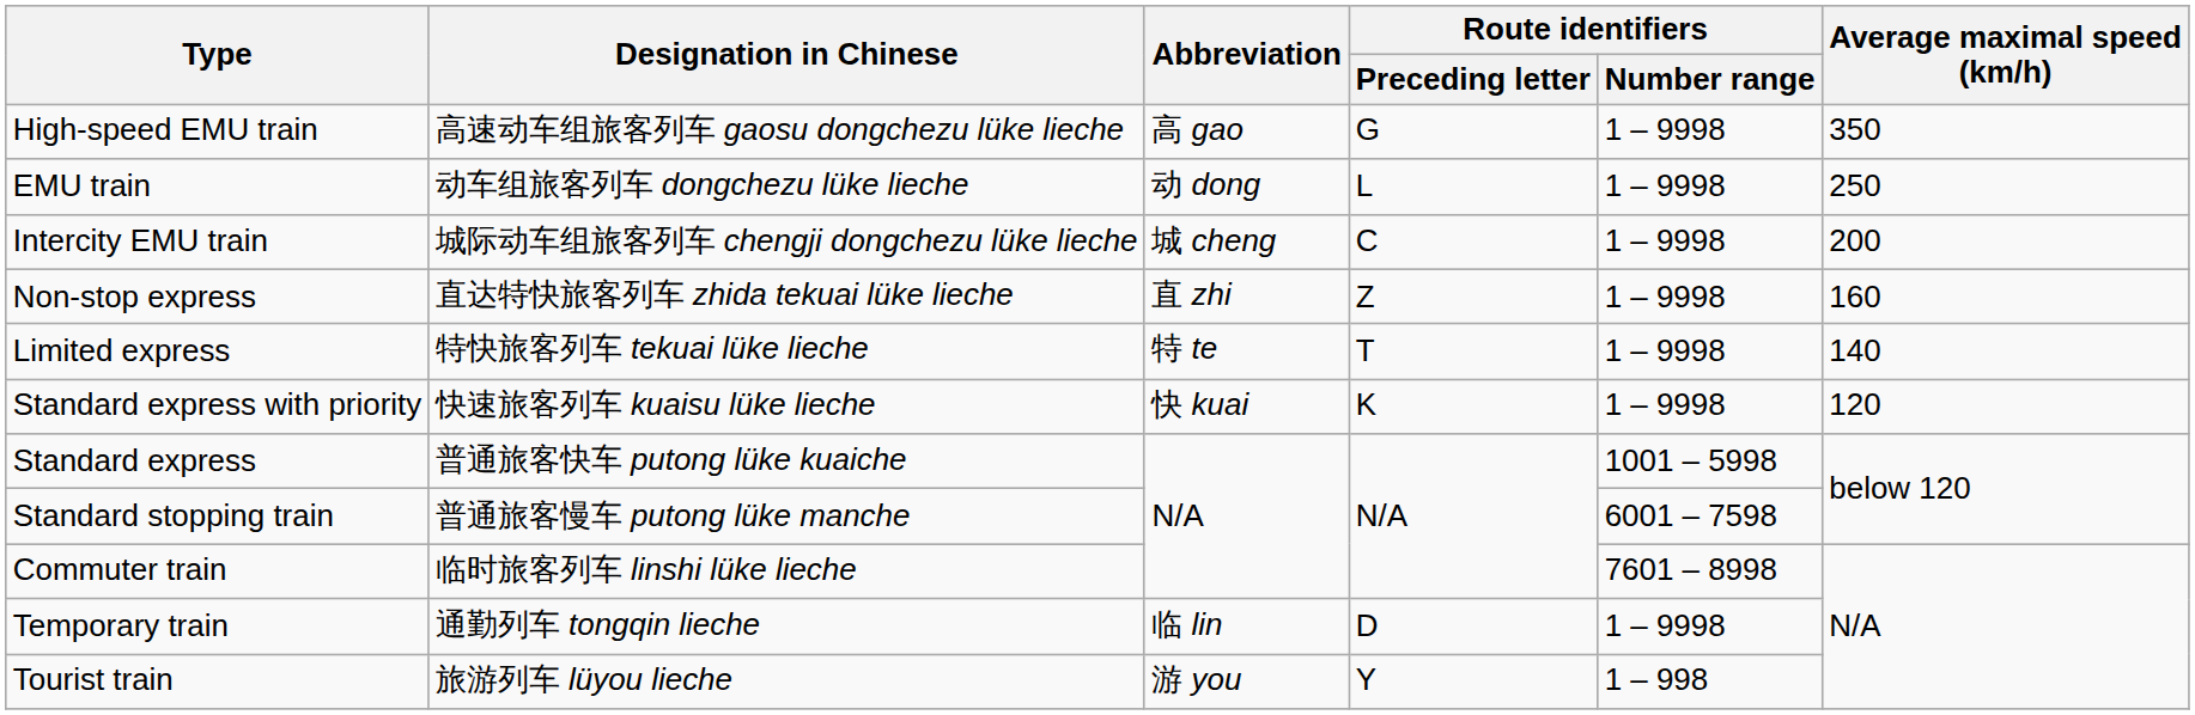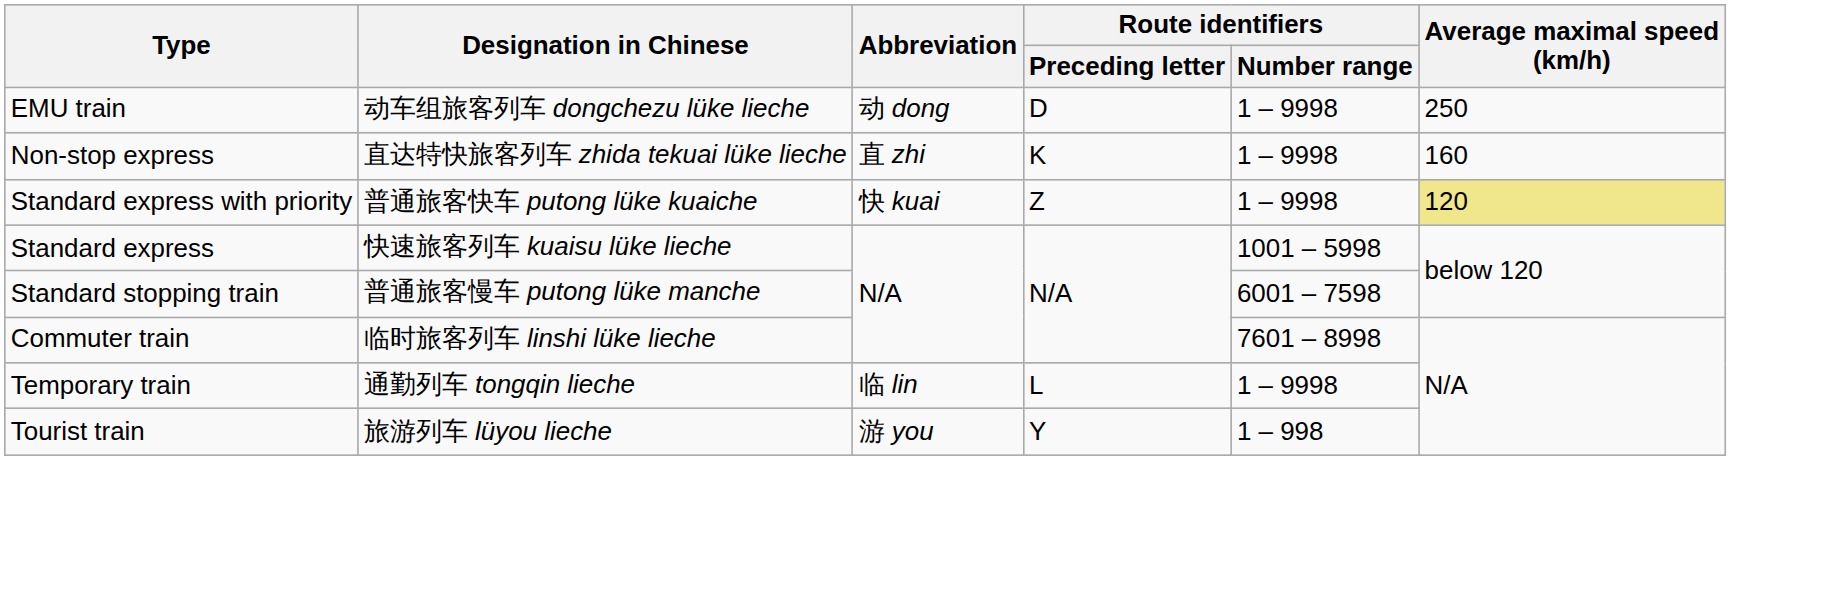- row: High-speed EMU train | 高速动车组旅客列车 gaosu dongchezu lüke lieche | 高 gao | G | 1 – 9998 | 350
EMU train | Route identifiers / Preceding letter: L -> D
- row: Intercity EMU train | 城际动车组旅客列车 chengji dongchezu lüke lieche | 城 cheng | C | 1 – 9998 | 200
Non-stop express | Route identifiers / Preceding letter: Z -> K
- row: Limited express | 特快旅客列车 tekuai lüke lieche | 特 te | T | 1 – 9998 | 140
Standard express with priority | Designation in Chinese: 快速旅客列车 kuaisu lüke lieche -> 普通旅客快车 putong lüke kuaiche
Standard express with priority | Route identifiers / Preceding letter: K -> Z
Standard express with priority | Average maximal speed (km/h): no background -> khaki background
Standard express | Designation in Chinese: 普通旅客快车 putong lüke kuaiche -> 快速旅客列车 kuaisu lüke lieche
Temporary train | Route identifiers / Preceding letter: D -> L
